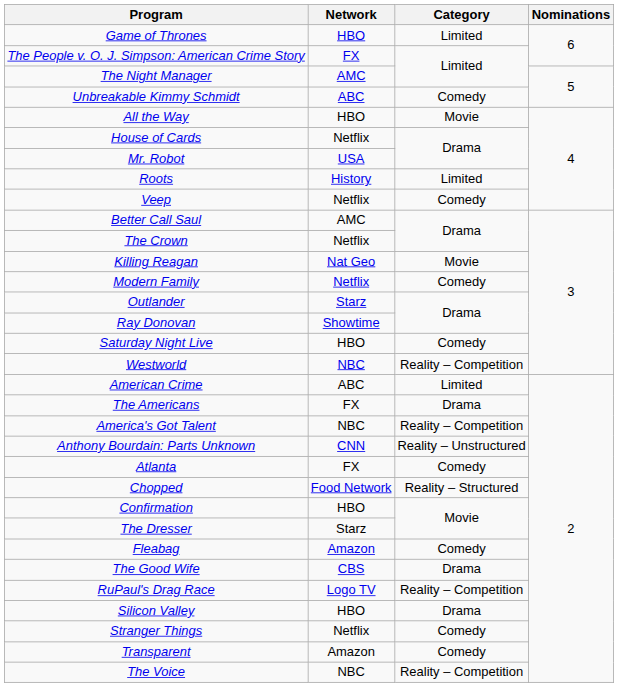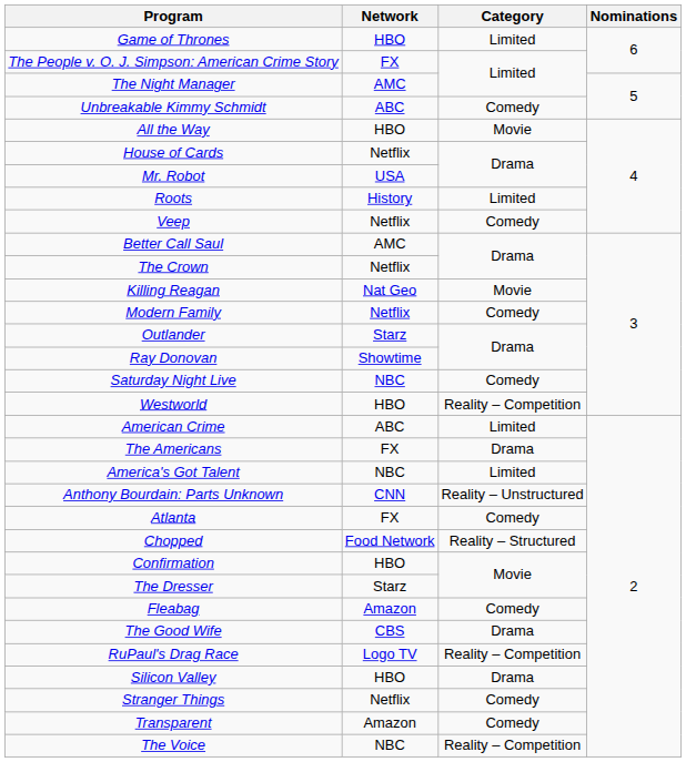Saturday Night Live | Network: HBO -> NBC
Westworld | Network: NBC -> HBO
America's Got Talent | Category: Reality – Competition -> Limited
